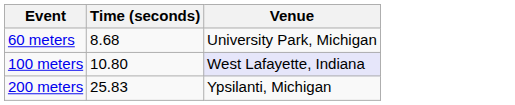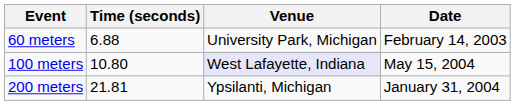+ column: Date | February 14, 2003 | May 15, 2004 | January 31, 2004
60 meters | Time (seconds): 8.68 -> 6.88
200 meters | Time (seconds): 25.83 -> 21.81
